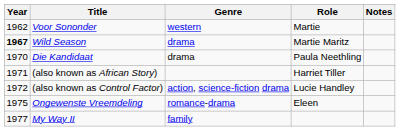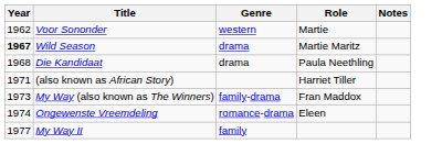Die Kandidaat | Year: 1970 -> 1968
- row: 1972 | (also known as Control Factor) | action, science-fiction drama | Lucie Handley
+ row: 1973 | My Way (also known as The Winners) | family-drama | Fran Maddox
Ongewenste Vreemdeling | Year: 1975 -> 1974
